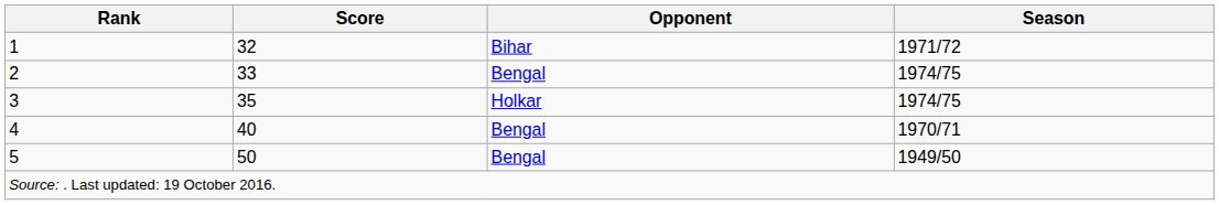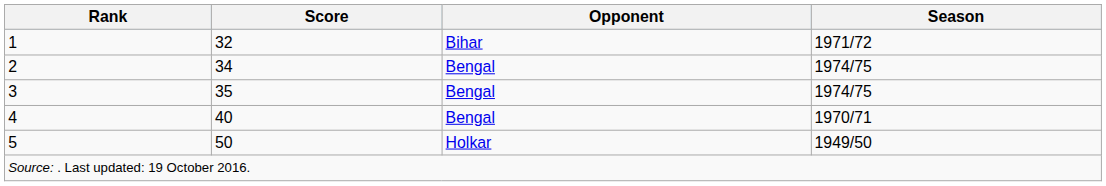2 | Score: 33 -> 34
3 | Opponent: Holkar -> Bengal
5 | Opponent: Bengal -> Holkar
